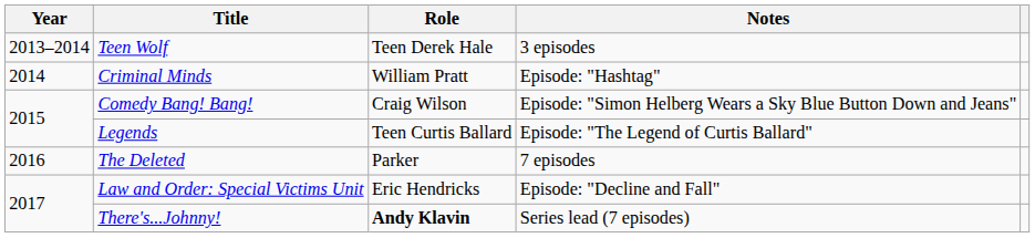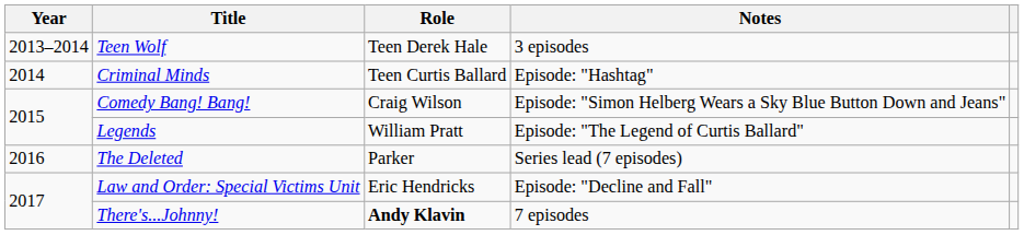Criminal Minds | Role: William Pratt -> Teen Curtis Ballard
Legends | Role: Teen Curtis Ballard -> William Pratt
The Deleted | Notes: 7 episodes -> Series lead (7 episodes)
There's...Johnny! | Notes: Series lead (7 episodes) -> 7 episodes
